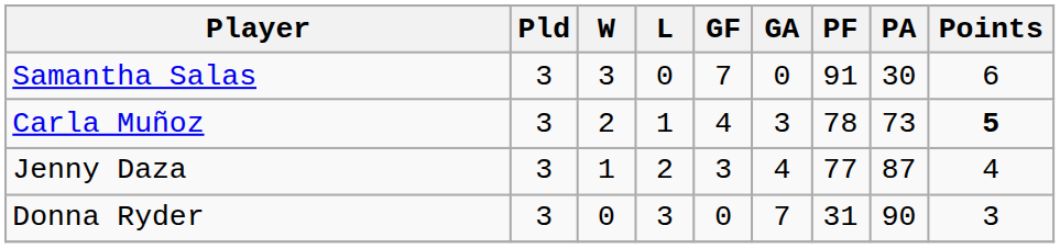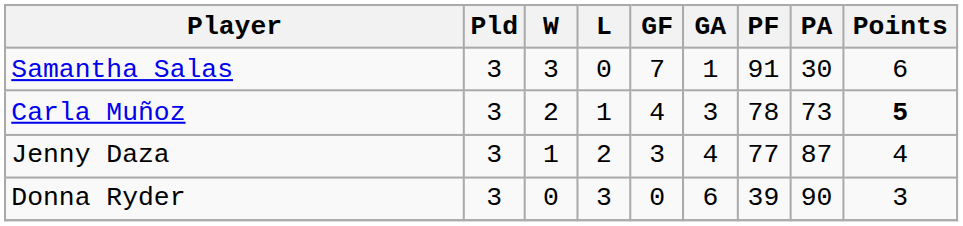Samantha Salas | GA: 0 -> 1
Donna Ryder | GA: 7 -> 6
Donna Ryder | PF: 31 -> 39
